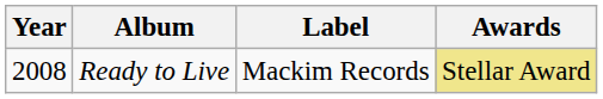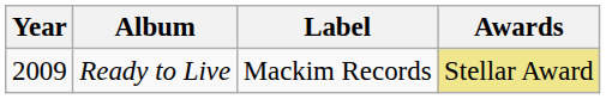Ready to Live | Year: 2008 -> 2009
